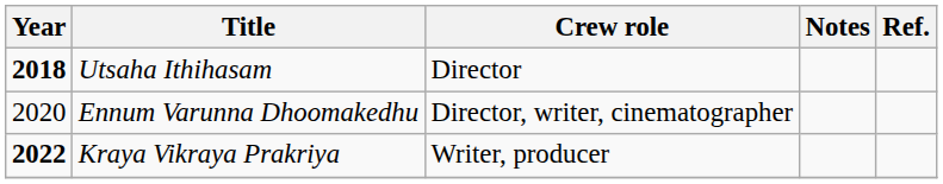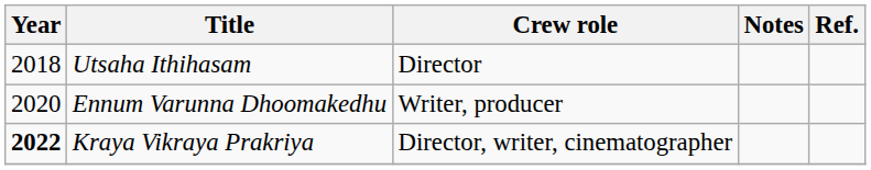Utsaha Ithihasam | Year: bold -> normal
Ennum Varunna Dhoomakedhu | Crew role: Director, writer, cinematographer -> Writer, producer
Kraya Vikraya Prakriya | Crew role: Writer, producer -> Director, writer, cinematographer
